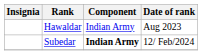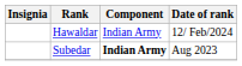Hawaldar | Date of rank: Aug 2023 -> 12/ Feb/2024
Subedar | Date of rank: 12/ Feb/2024 -> Aug 2023
